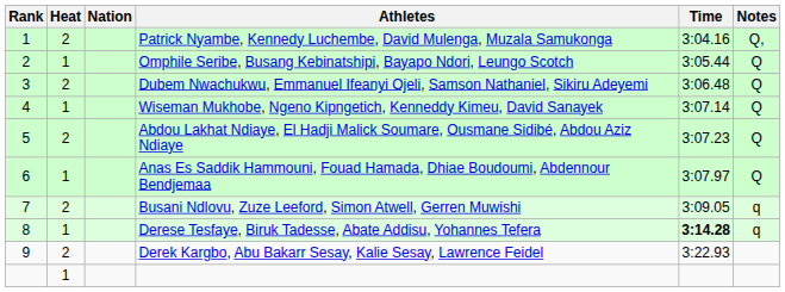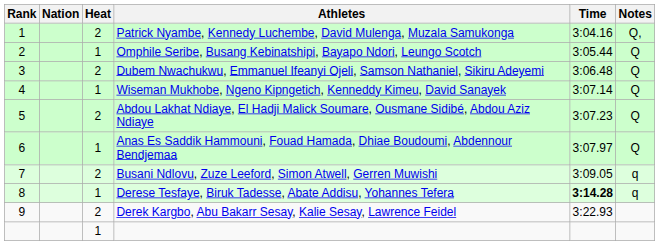columns swapped: Heat <-> Nation
